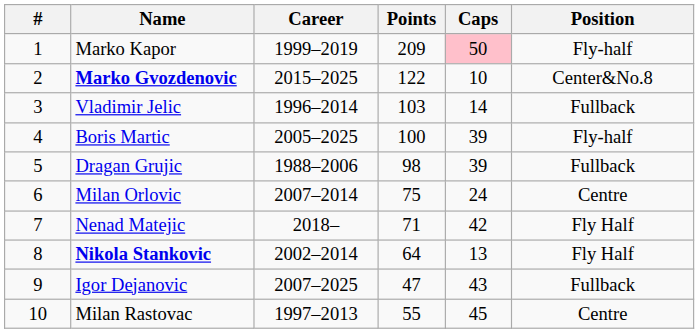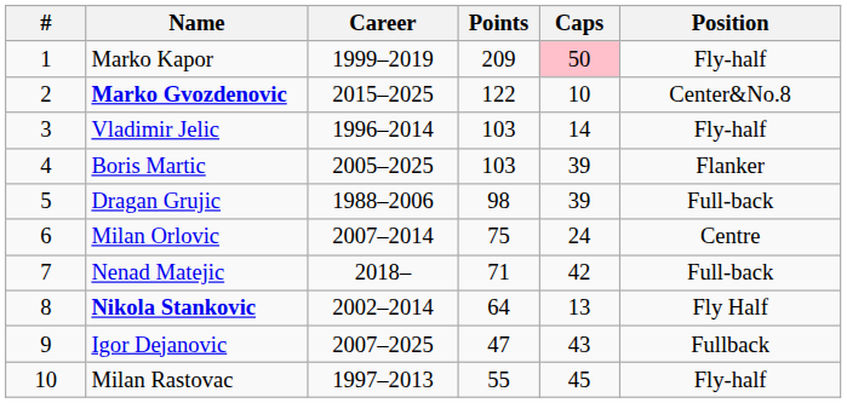Vladimir Jelic | Position: Fullback -> Fly-half
Boris Martic | Points: 100 -> 103
Boris Martic | Position: Fly-half -> Flanker
Dragan Grujic | Position: Fullback -> Full-back
Nenad Matejic | Position: Fly Half -> Full-back
Milan Rastovac | Position: Centre -> Fly-half
